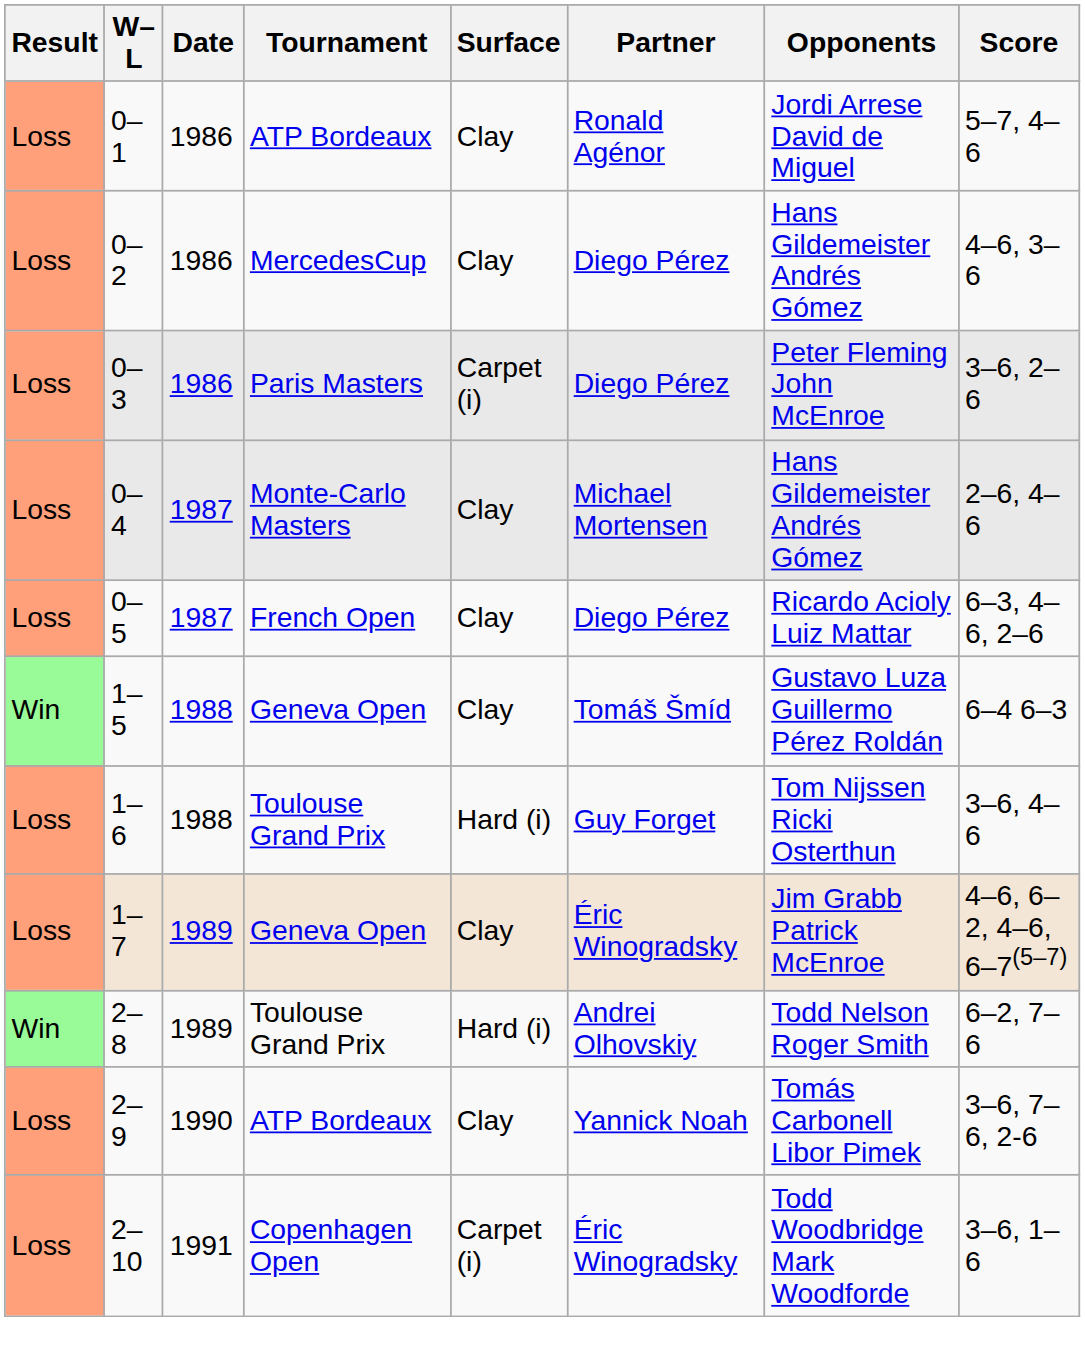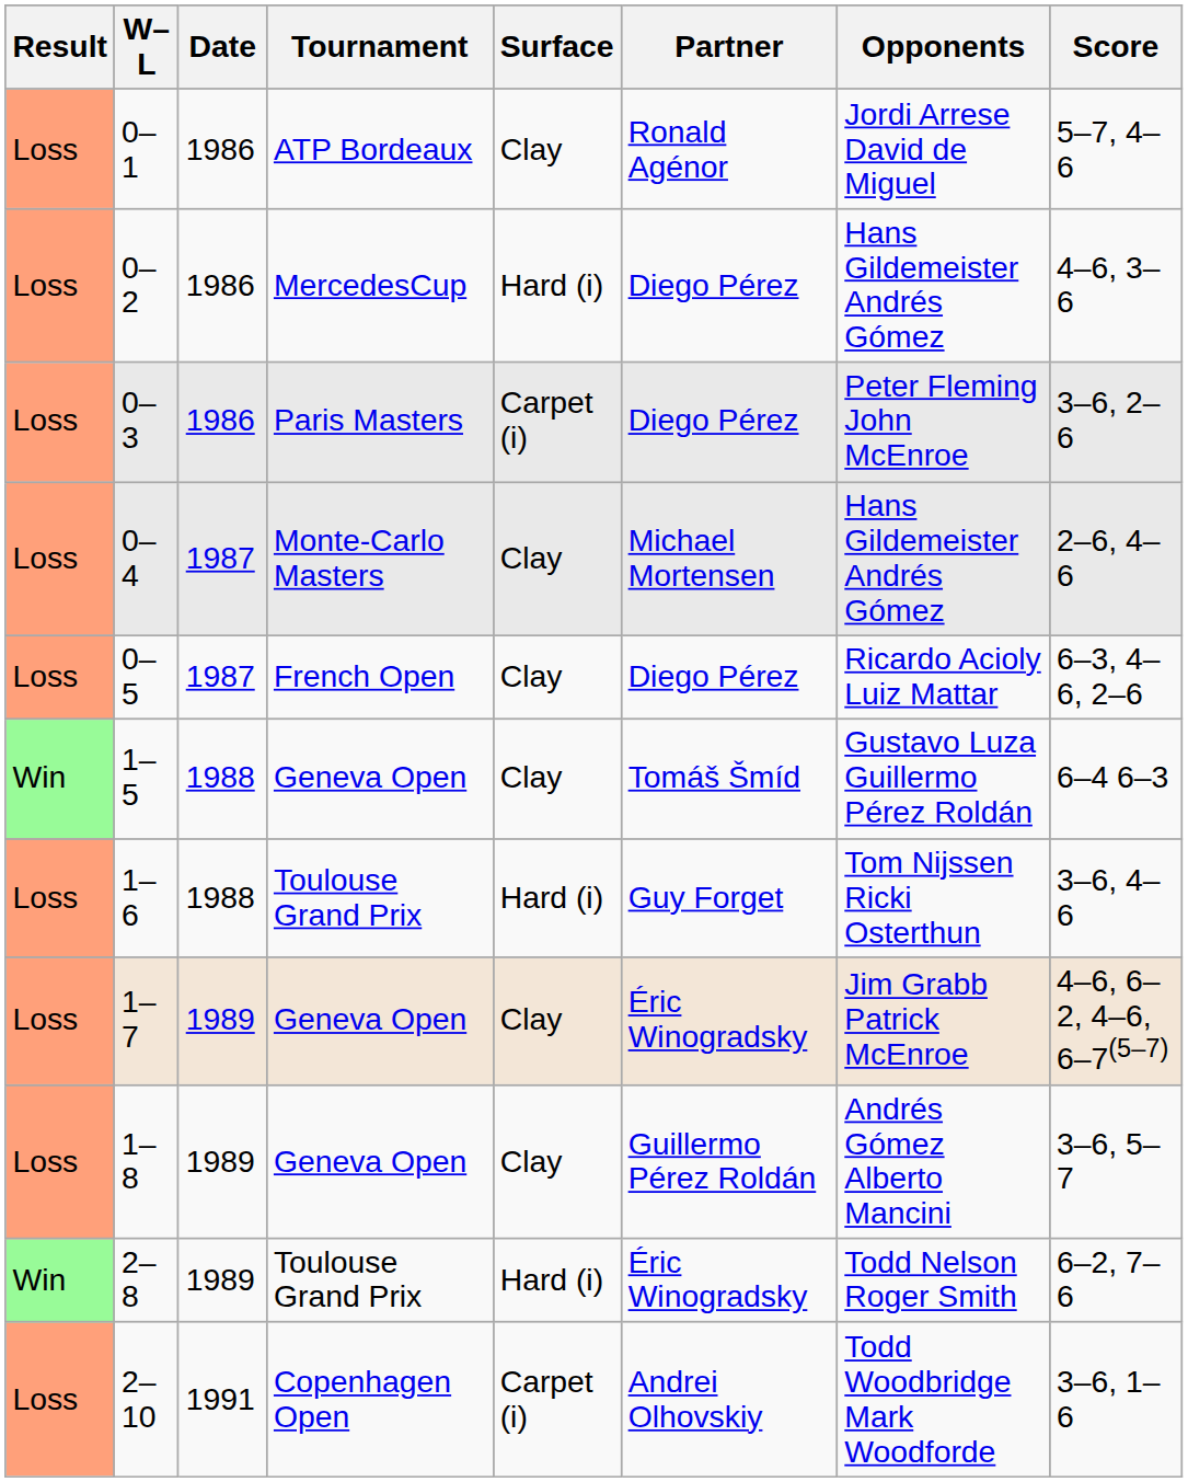0–2 | Surface: Clay -> Hard (i)
+ row: Loss | 1–8 | 1989 | Geneva Open | Clay | Guillermo Pérez Roldán | Andrés Gómez Alberto Mancini | 3–6, 5–7
2–8 | Partner: Andrei Olhovskiy -> Éric Winogradsky
- row: Loss | 2–9 | 1990 | ATP Bordeaux | Clay | Yannick Noah | Tomás Carbonell Libor Pimek | 3–6, 7–6, 2-6
2–10 | Partner: Éric Winogradsky -> Andrei Olhovskiy
